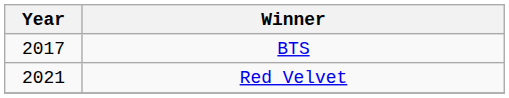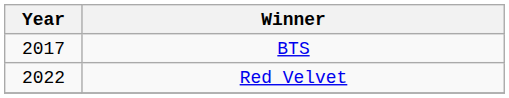Red Velvet | Year: 2021 -> 2022
